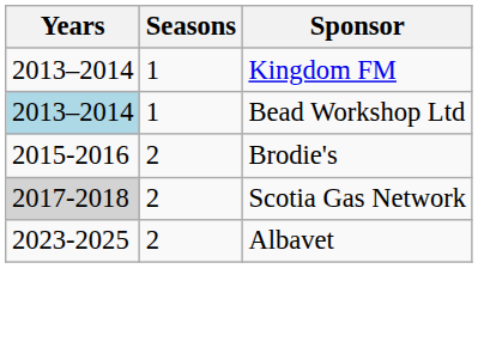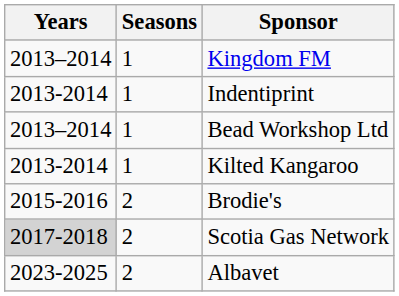+ row: 2013-2014 | 1 | Indentiprint
Bead Workshop Ltd | Years: lightblue background -> no background
+ row: 2013-2014 | 1 | Kilted Kangaroo
